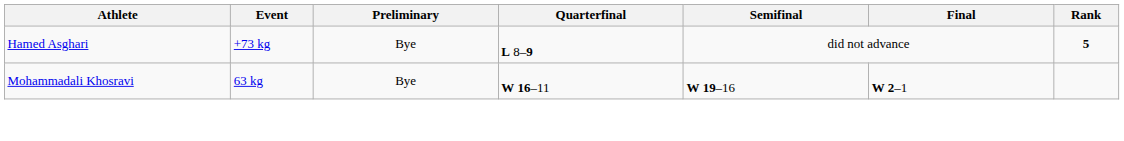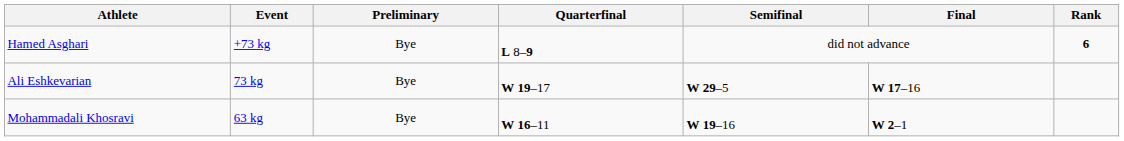Hamed Asghari | Rank: 5 -> 6
+ row: Ali Eshkevarian | 73 kg | Bye | W 19–17 | W 29–5 | W 17–16
